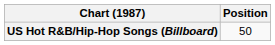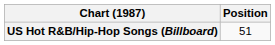US Hot R&B/Hip-Hop Songs (Billboard) | Position: 50 -> 51
